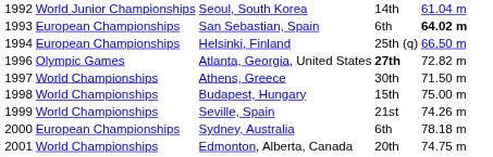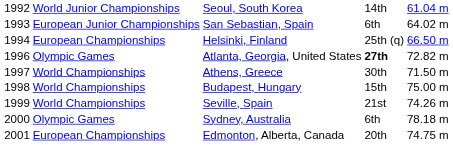San Sebastian, Spain | column 2: European Championships -> European Junior Championships
San Sebastian, Spain | column 5: bold -> normal
Sydney, Australia | column 2: European Championships -> Olympic Games
Edmonton, Alberta, Canada | column 2: World Championships -> European Championships
